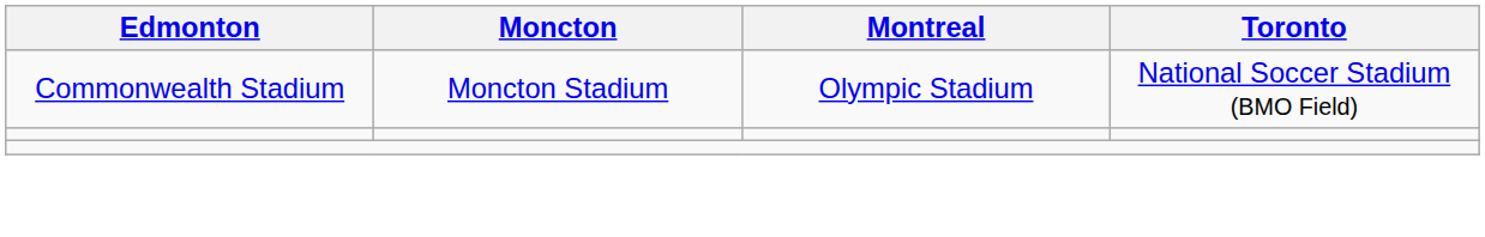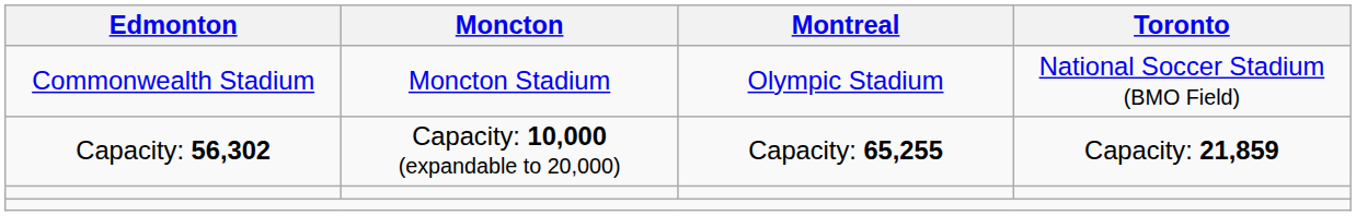+ row: Capacity: 56,302 | Capacity: 10,000 (expandable to 20,000) | Capacity: 65,255 | Capacity: 21,859
